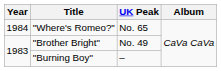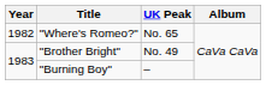"Where's Romeo?" | Year: 1984 -> 1982
